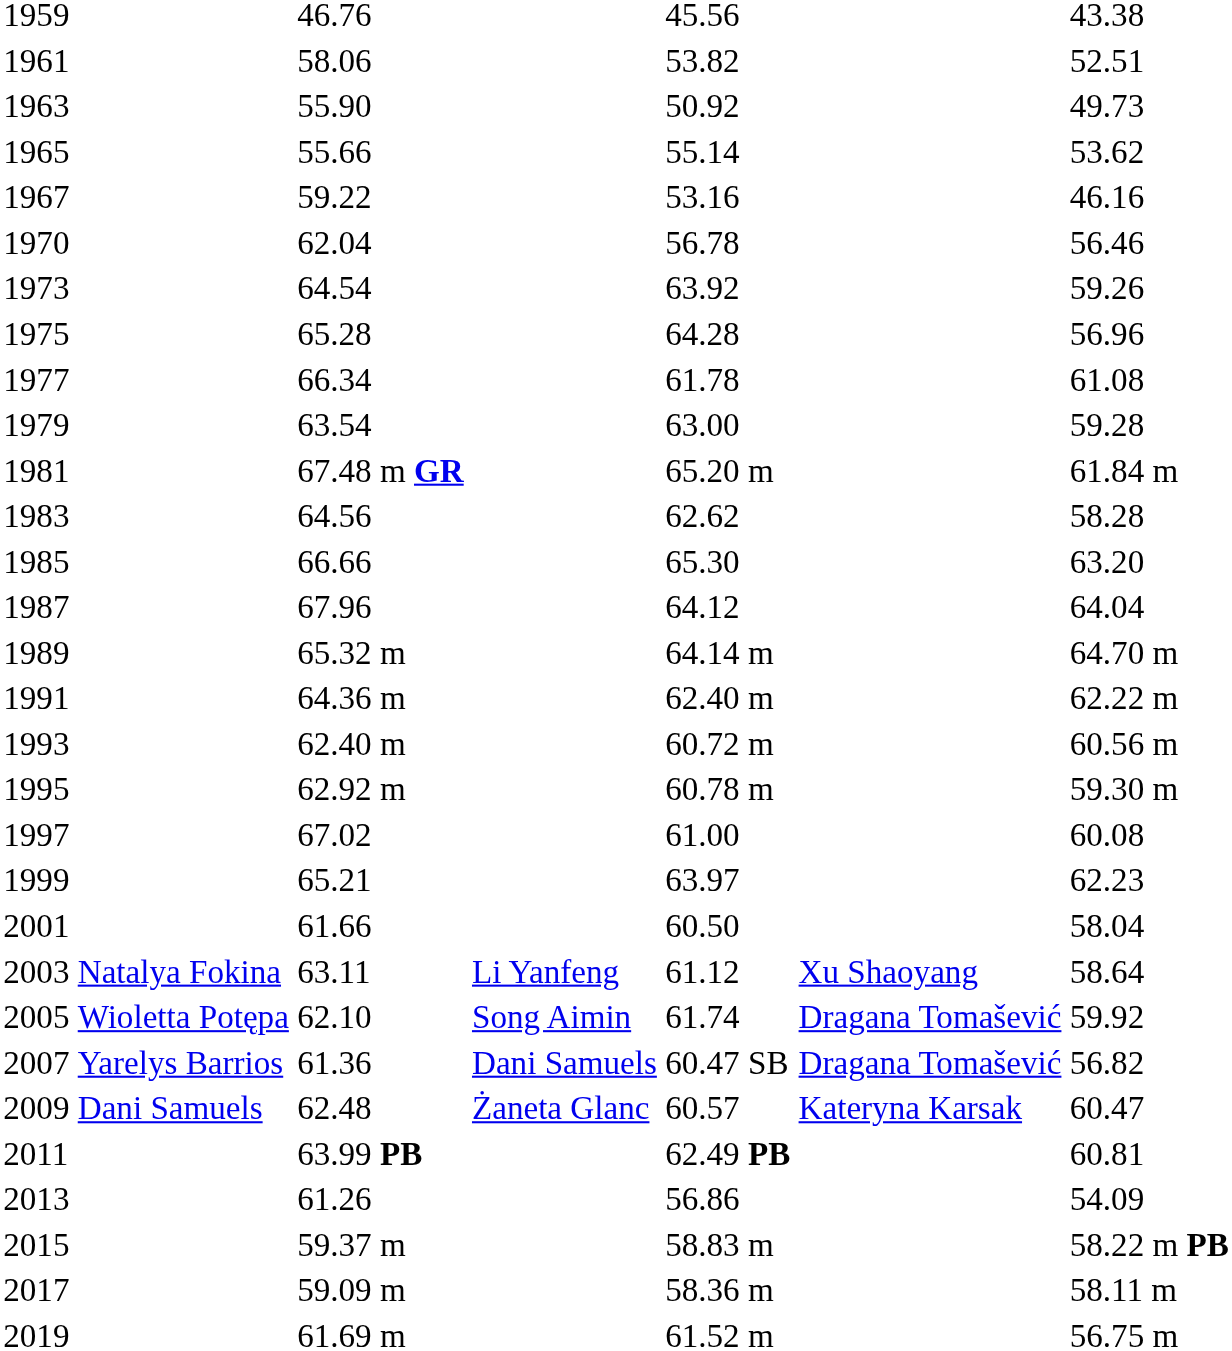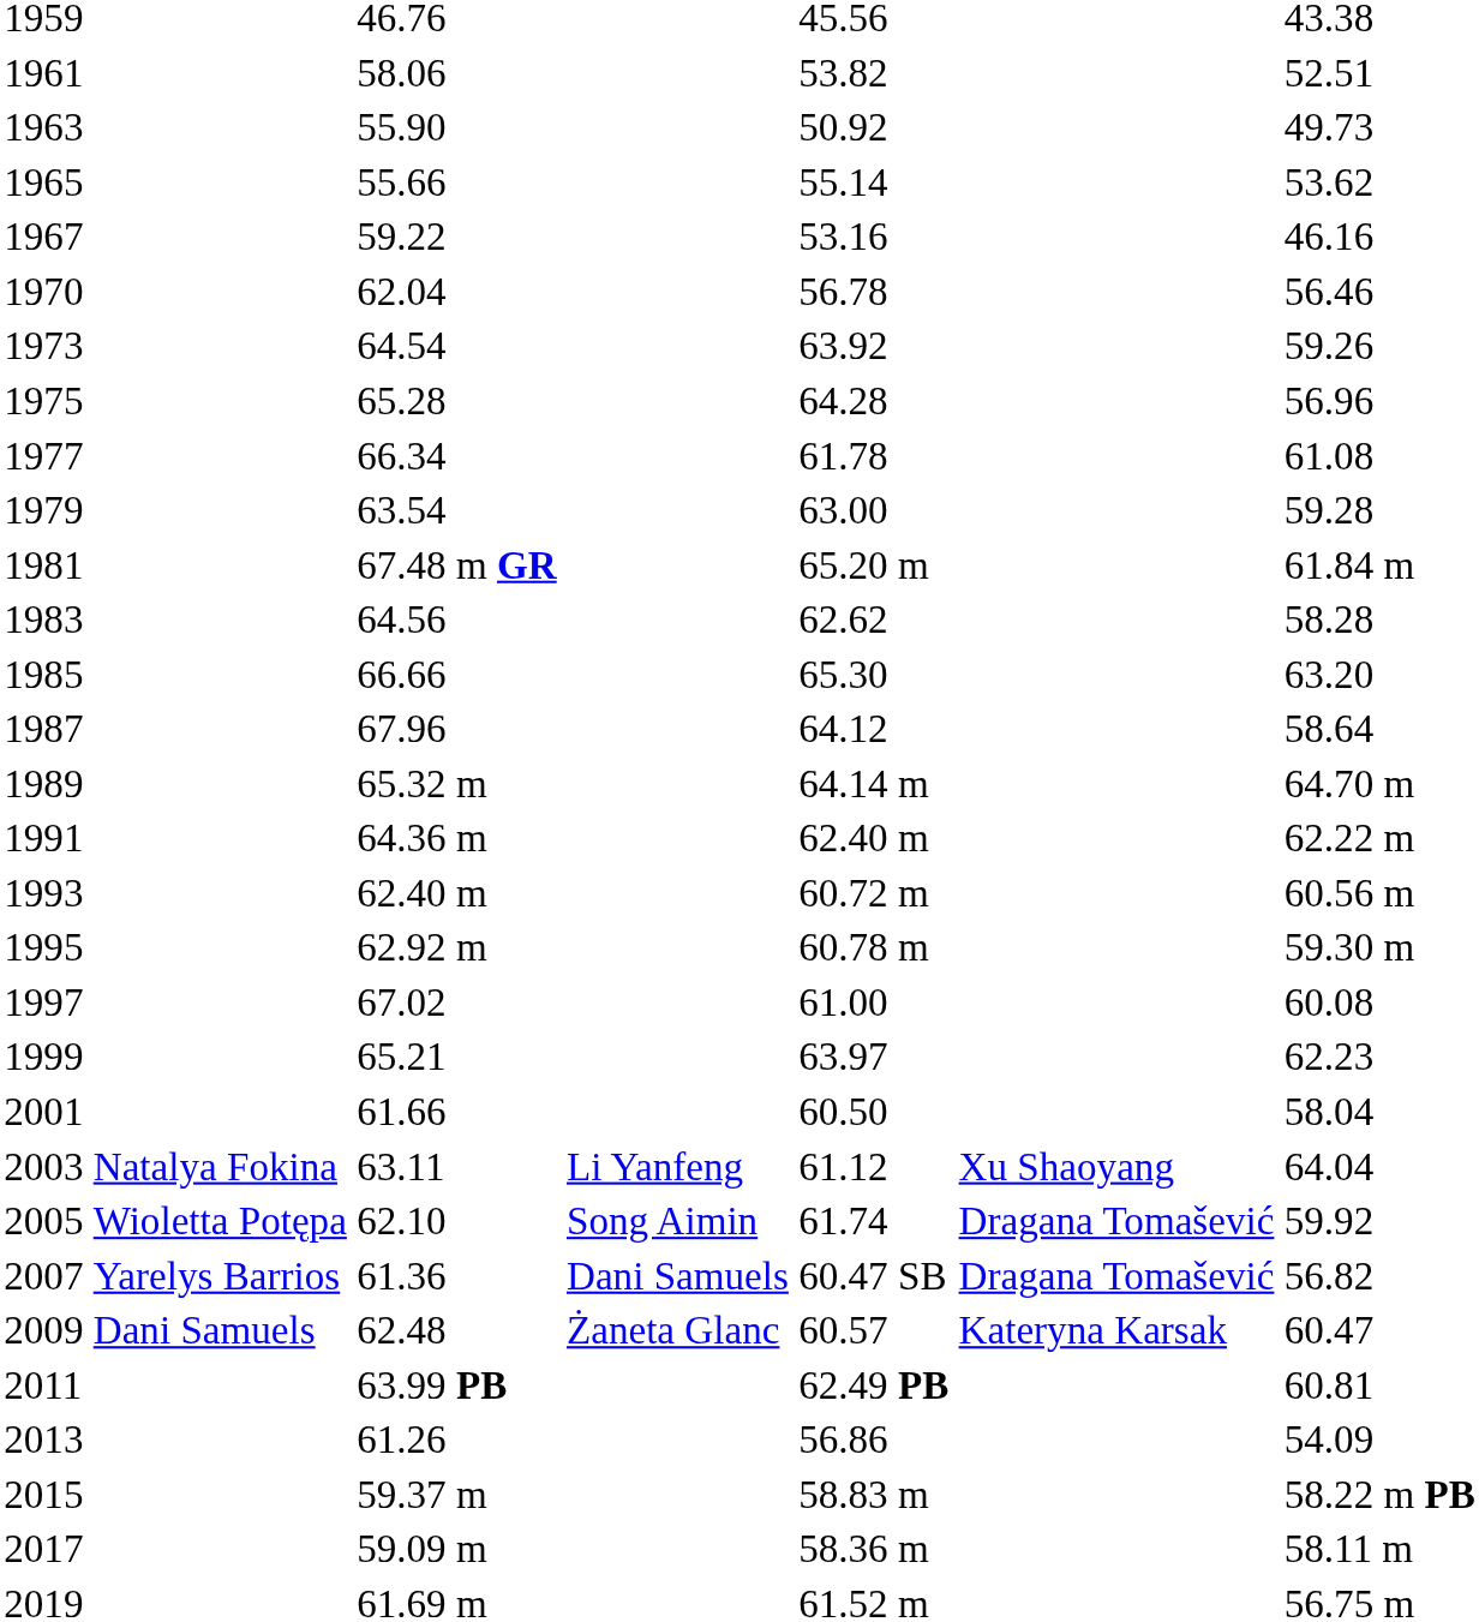1987 | column 7: 64.04 -> 58.64
2003 | column 7: 58.64 -> 64.04
